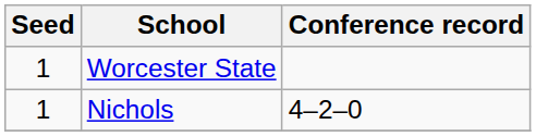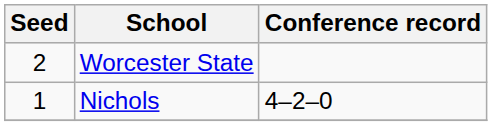Worcester State | Seed: 1 -> 2
